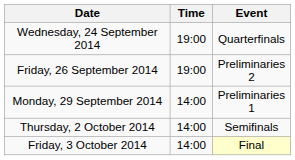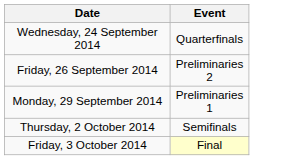- column: Time | 19:00 | 19:00 | 14:00 | 14:00 | 14:00
